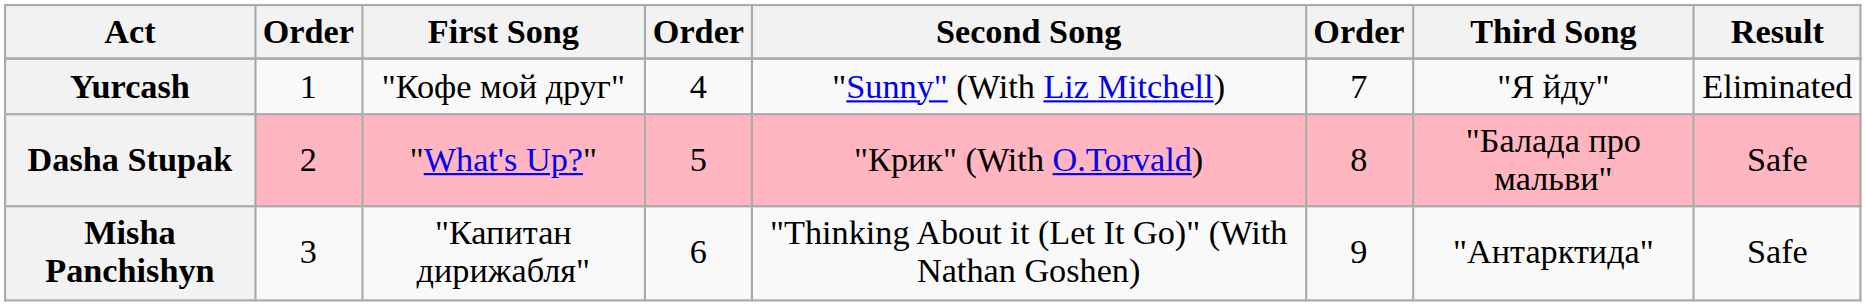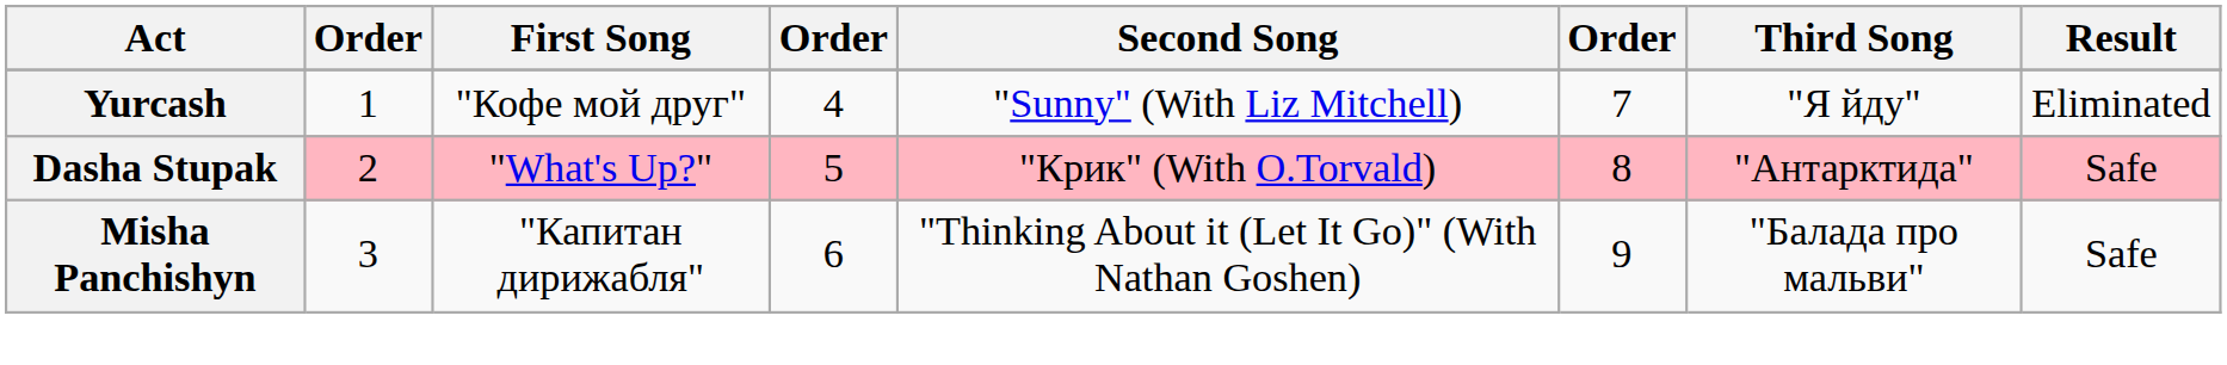Dasha Stupak | Third Song: "Балада про мальви" -> "Антарктида"
Misha Panchishyn | Third Song: "Антарктида" -> "Балада про мальви"
